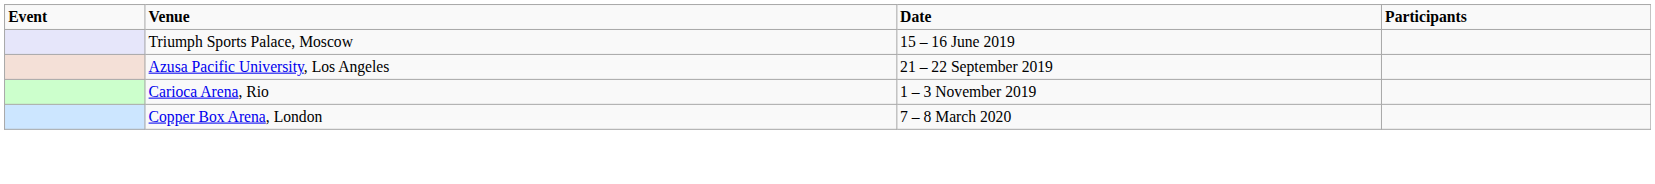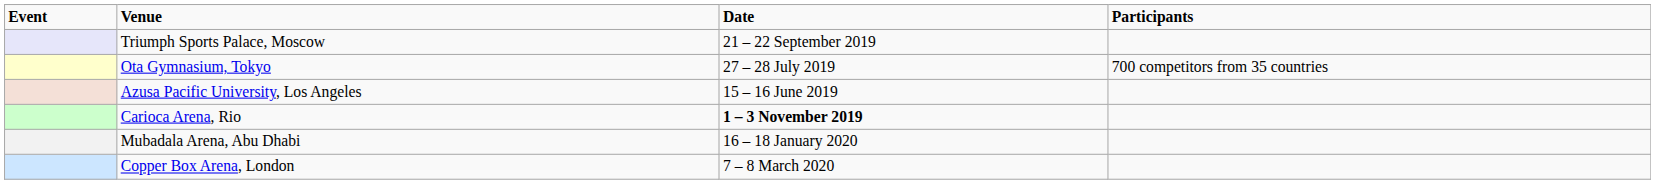Triumph Sports Palace, Moscow | Date: 15 – 16 June 2019 -> 21 – 22 September 2019
+ row: Ota Gymnasium, Tokyo | 27 – 28 July 2019 | 700 competitors from 35 countries
Azusa Pacific University, Los Angeles | Date: 21 – 22 September 2019 -> 15 – 16 June 2019
Carioca Arena, Rio | Date: normal -> bold
+ row: Mubadala Arena, Abu Dhabi | 16 – 18 January 2020
